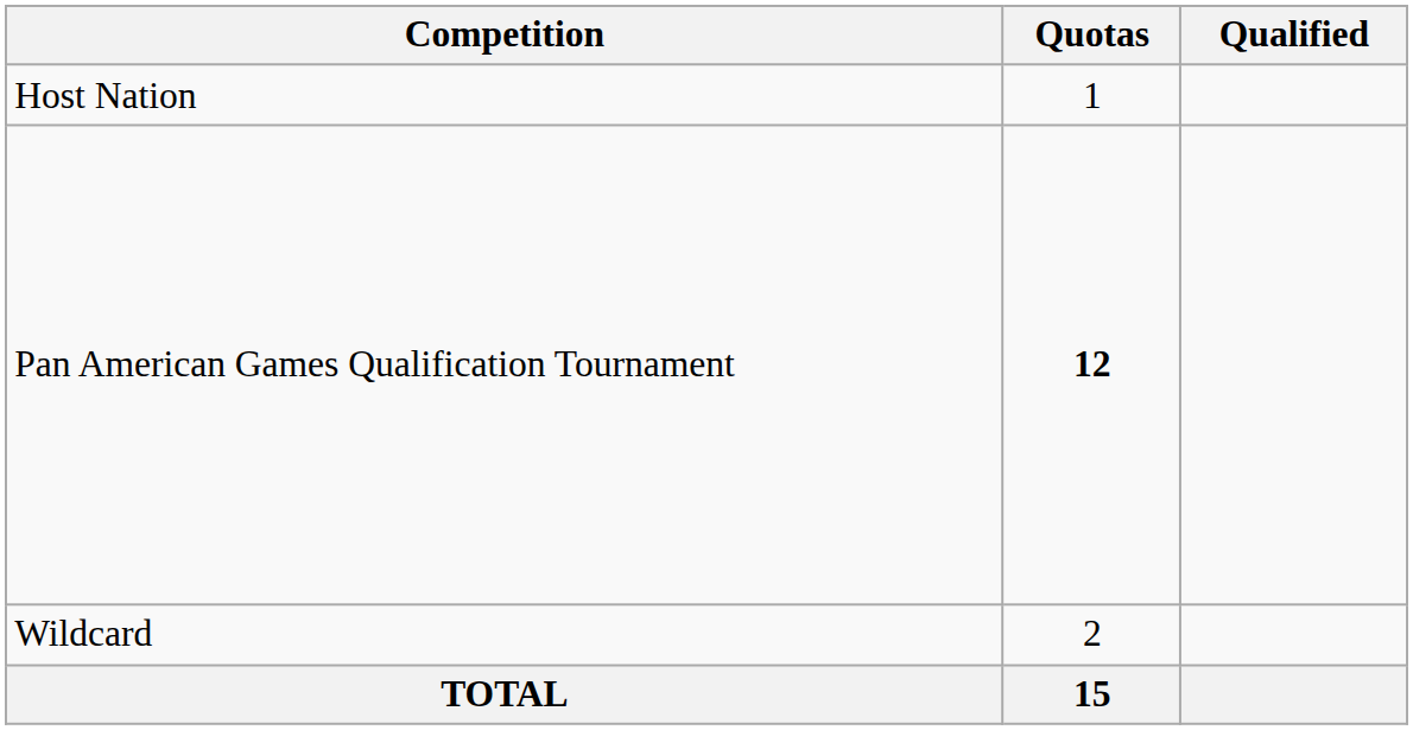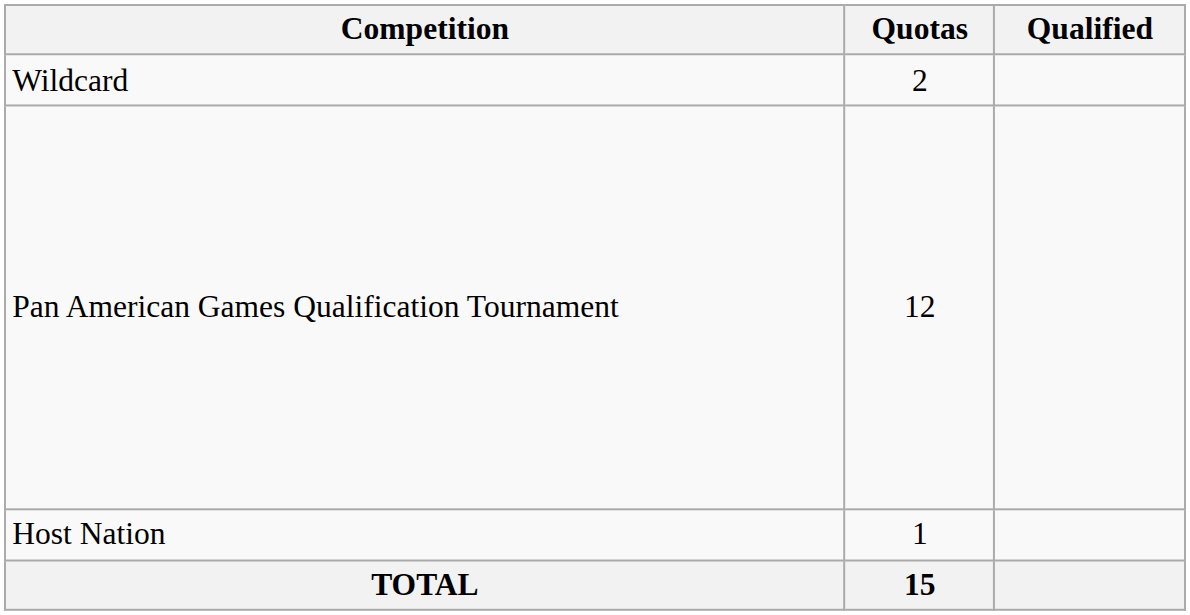rows swapped: Host Nation <-> Wildcard
Pan American Games Qualification Tournament | Quotas: bold -> normal
